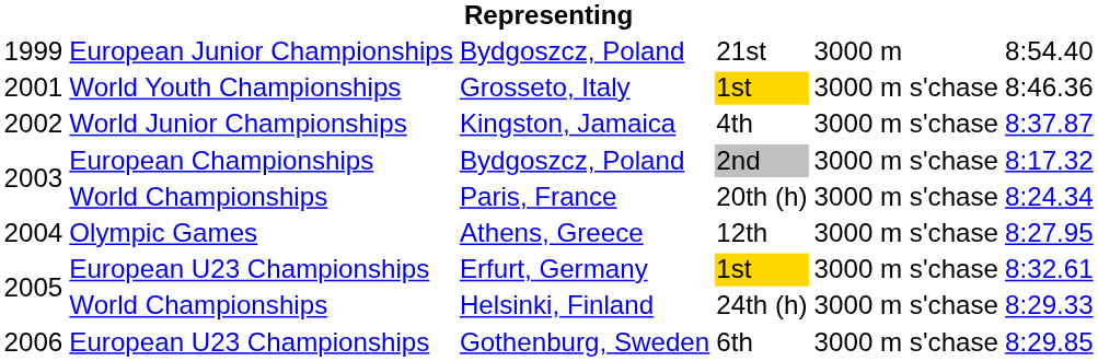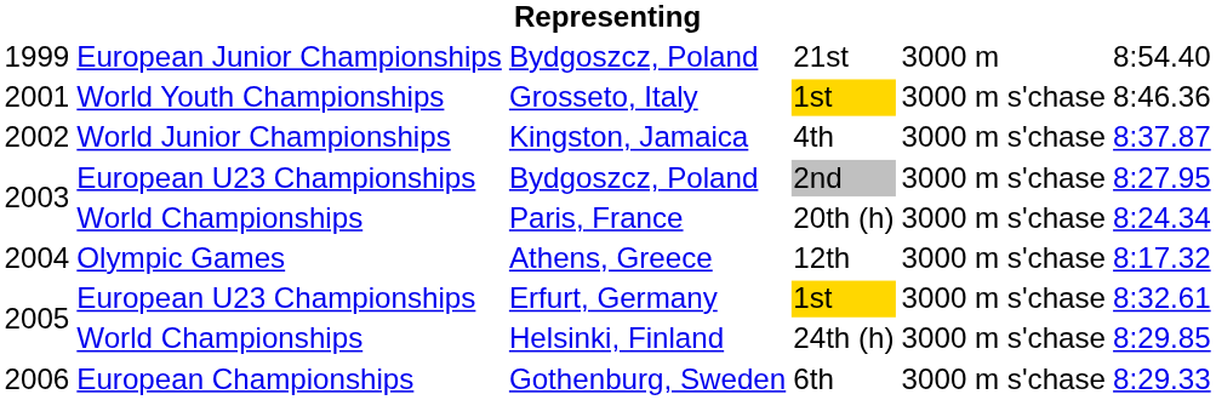Bydgoszcz, Poland / 2nd | column 2: European Championships -> European U23 Championships
Bydgoszcz, Poland / 2nd | column 6: 8:17.32 -> 8:27.95
Athens, Greece | column 6: 8:27.95 -> 8:17.32
Helsinki, Finland | column 6: 8:29.33 -> 8:29.85
Gothenburg, Sweden | column 2: European U23 Championships -> European Championships
Gothenburg, Sweden | column 6: 8:29.85 -> 8:29.33
